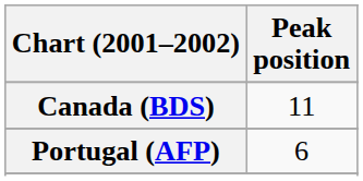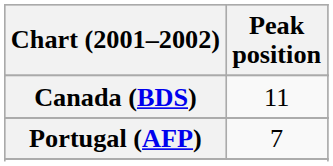Portugal (AFP) | Peak position: 6 -> 7
